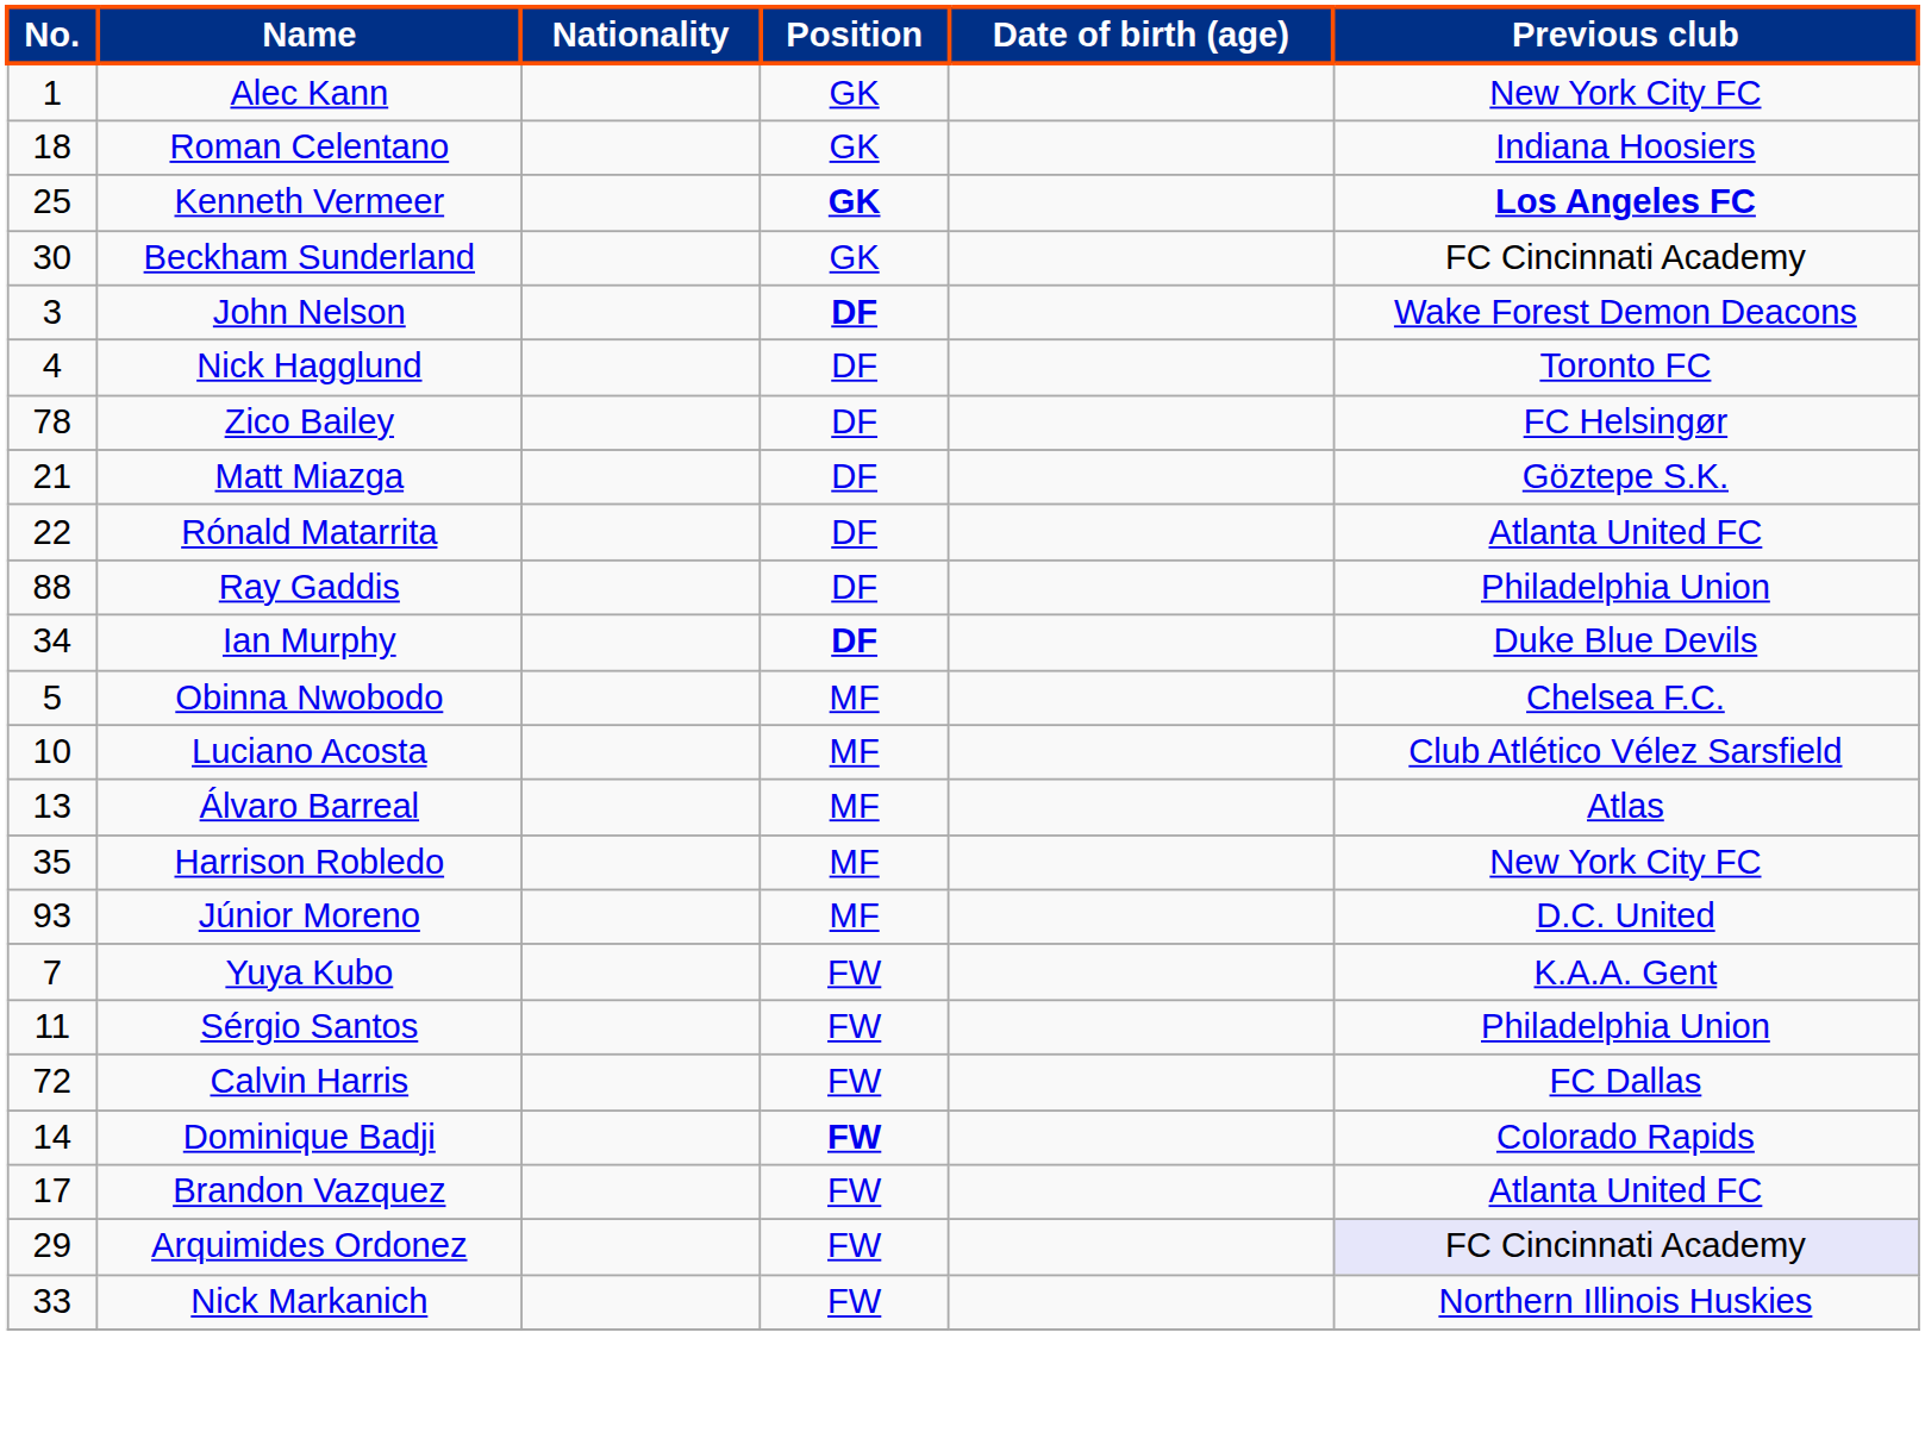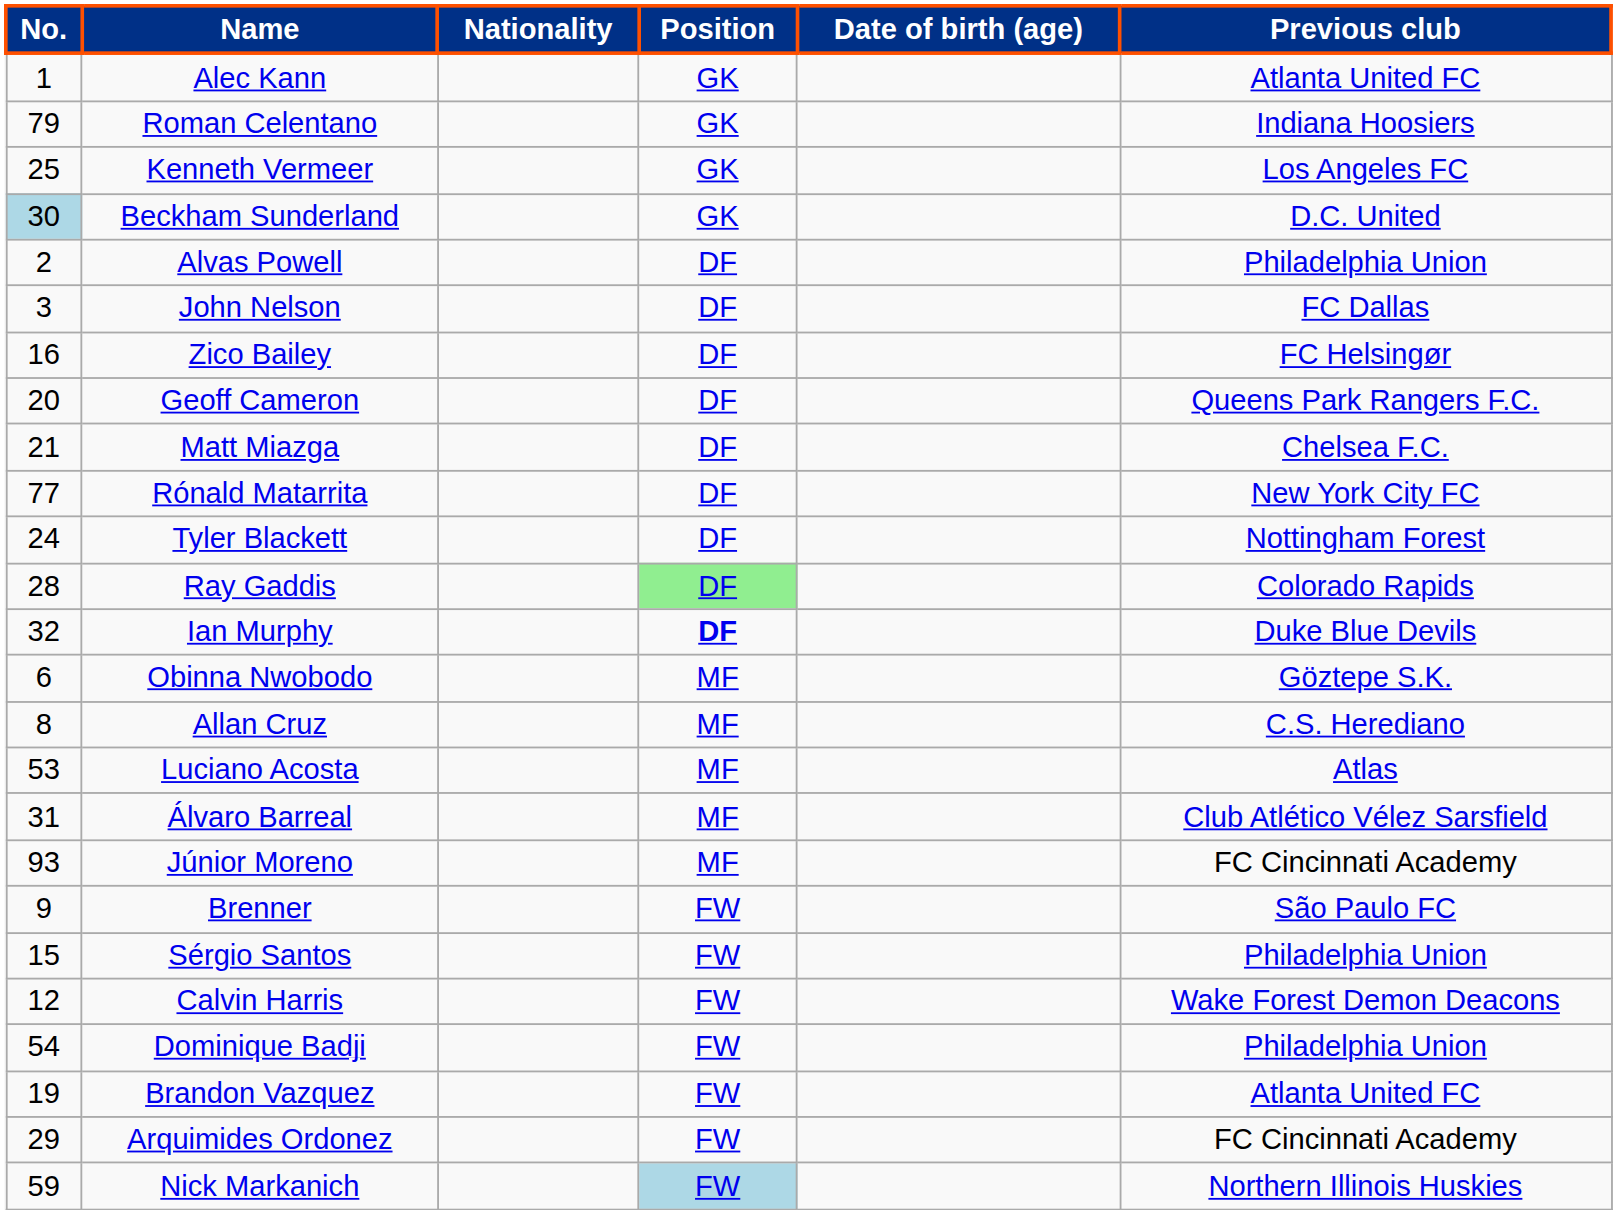Alec Kann | Previous club: New York City FC -> Atlanta United FC
Roman Celentano | No.: 18 -> 79
Kenneth Vermeer | Position: bold -> normal
Kenneth Vermeer | Previous club: bold -> normal
Beckham Sunderland | No.: no background -> lightblue background
Beckham Sunderland | Previous club: FC Cincinnati Academy -> D.C. United
+ row: 2 | Alvas Powell | DF | Philadelphia Union
John Nelson | Position: bold -> normal
John Nelson | Previous club: Wake Forest Demon Deacons -> FC Dallas
- row: 4 | Nick Hagglund | DF | Toronto FC
Zico Bailey | No.: 78 -> 16
+ row: 20 | Geoff Cameron | DF | Queens Park Rangers F.C.
Matt Miazga | Previous club: Göztepe S.K. -> Chelsea F.C.
Rónald Matarrita | No.: 22 -> 77
Rónald Matarrita | Previous club: Atlanta United FC -> New York City FC
+ row: 24 | Tyler Blackett | DF | Nottingham Forest
Ray Gaddis | No.: 88 -> 28
Ray Gaddis | Position: no background -> lightgreen background
Ray Gaddis | Previous club: Philadelphia Union -> Colorado Rapids
Ian Murphy | No.: 34 -> 32
Obinna Nwobodo | No.: 5 -> 6
Obinna Nwobodo | Previous club: Chelsea F.C. -> Göztepe S.K.
+ row: 8 | Allan Cruz | MF | C.S. Herediano
Luciano Acosta | No.: 10 -> 53
Luciano Acosta | Previous club: Club Atlético Vélez Sarsfield -> Atlas
Álvaro Barreal | No.: 13 -> 31
Álvaro Barreal | Previous club: Atlas -> Club Atlético Vélez Sarsfield
- row: 35 | Harrison Robledo | MF | New York City FC
Júnior Moreno | Previous club: D.C. United -> FC Cincinnati Academy
- row: 7 | Yuya Kubo | FW | K.A.A. Gent
+ row: 9 | Brenner | FW | São Paulo FC
Sérgio Santos | No.: 11 -> 15
Calvin Harris | No.: 72 -> 12
Calvin Harris | Previous club: FC Dallas -> Wake Forest Demon Deacons
Dominique Badji | No.: 14 -> 54
Dominique Badji | Position: bold -> normal
Dominique Badji | Previous club: Colorado Rapids -> Philadelphia Union
Brandon Vazquez | No.: 17 -> 19
Arquimides Ordonez | Previous club: lavender background -> no background
Nick Markanich | No.: 33 -> 59
Nick Markanich | Position: no background -> lightblue background
